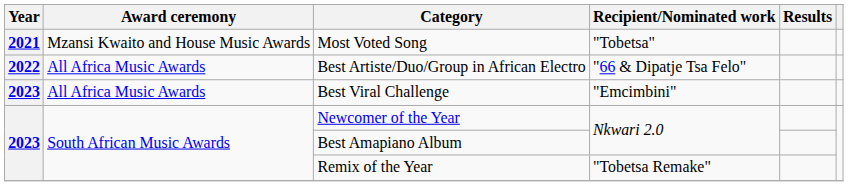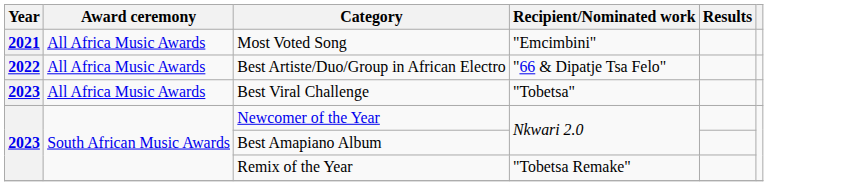Most Voted Song | Award ceremony: Mzansi Kwaito and House Music Awards -> All Africa Music Awards
Most Voted Song | Recipient/Nominated work: "Tobetsa" -> "Emcimbini"
Best Viral Challenge | Recipient/Nominated work: "Emcimbini" -> "Tobetsa"
